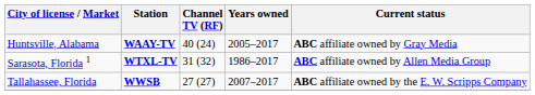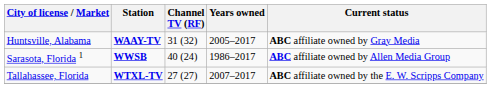Huntsville, Alabama | Channel TV (RF): 40 (24) -> 31 (32)
Sarasota, Florida 1 | Station: WTXL-TV -> WWSB
Sarasota, Florida 1 | Channel TV (RF): 31 (32) -> 40 (24)
Tallahassee, Florida | Station: WWSB -> WTXL-TV
